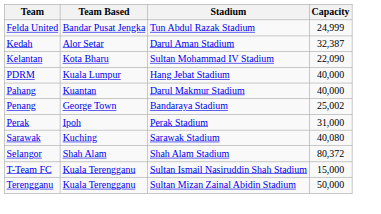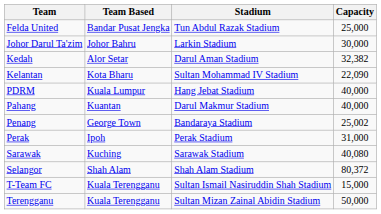Felda United | Capacity: 24,999 -> 25,000
+ row: Johor Darul Ta'zim | Johor Bahru | Larkin Stadium | 30,000
Kedah | Capacity: 32,387 -> 32,382
